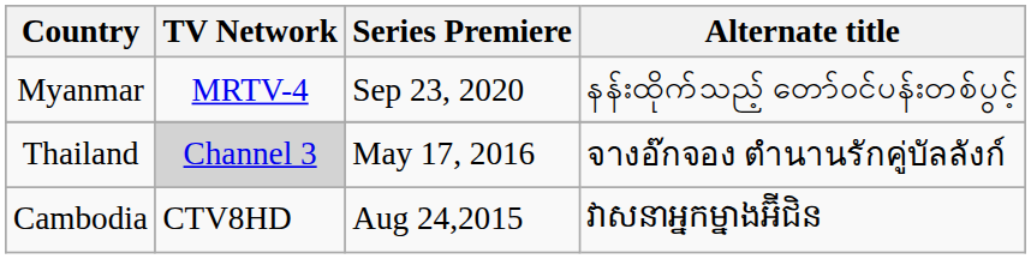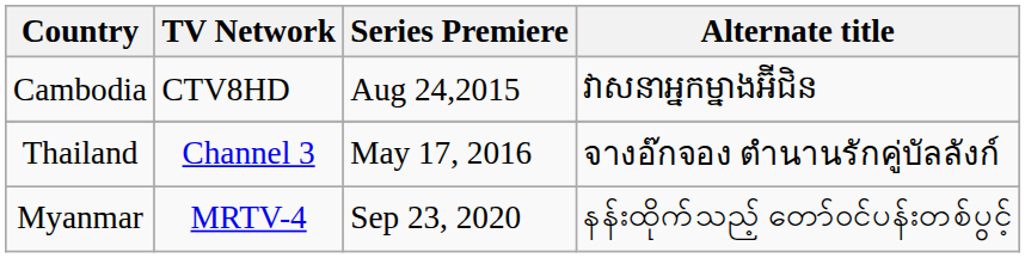rows swapped: Myanmar <-> Cambodia
Thailand | TV Network: lightgrey background -> no background
